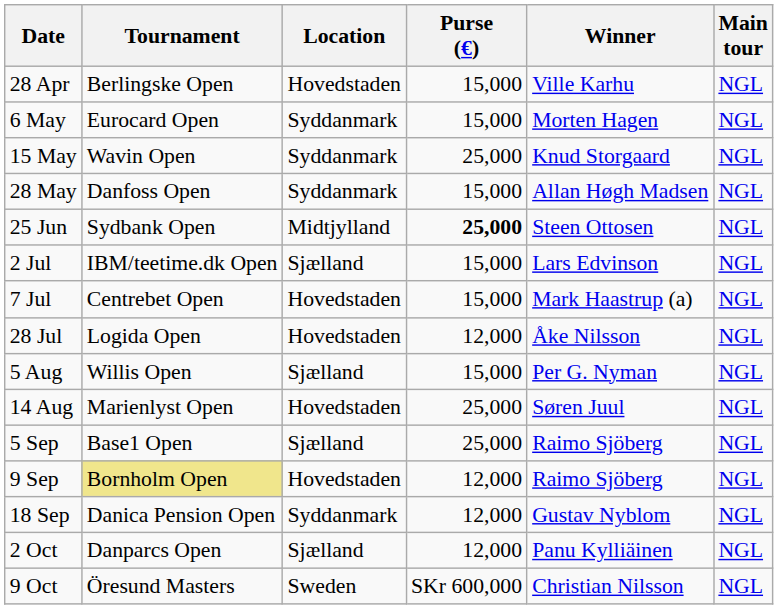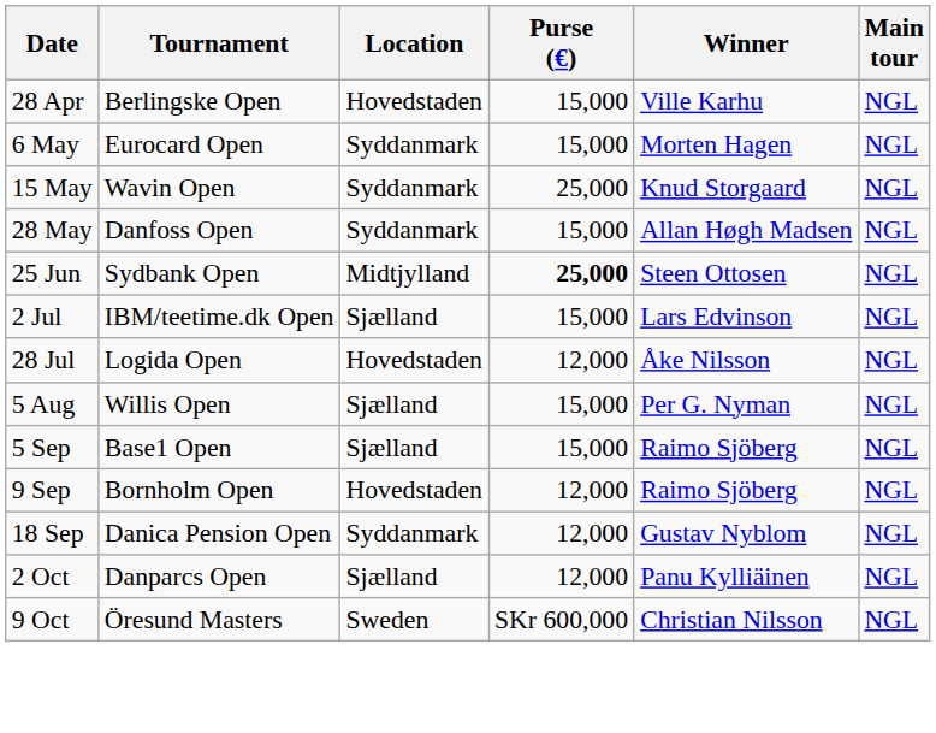- row: 7 Jul | Centrebet Open | Hovedstaden | 15,000 | Mark Haastrup (a) | NGL
- row: 14 Aug | Marienlyst Open | Hovedstaden | 25,000 | Søren Juul | NGL
5 Sep | Purse (€): 25,000 -> 15,000
9 Sep | Tournament: khaki background -> no background
